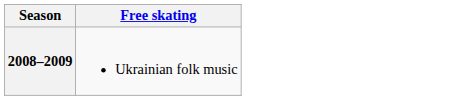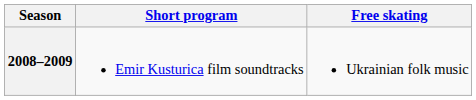+ column: Short program | Emir Kusturica film soundtracks
